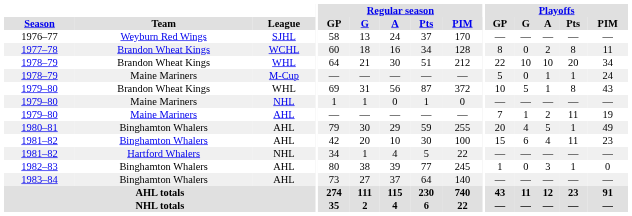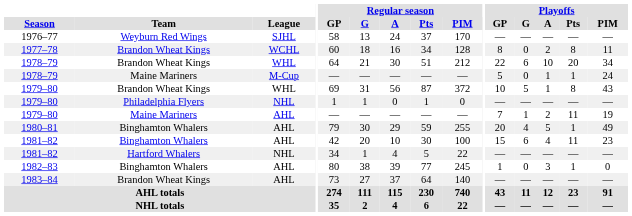1978–79 / WHL | Playoffs / G: 10 -> 6
1979–80 / NHL | Team: Maine Mariners -> Philadelphia Flyers
1983–84 | Team: Binghamton Whalers -> Brandon Wheat Kings
